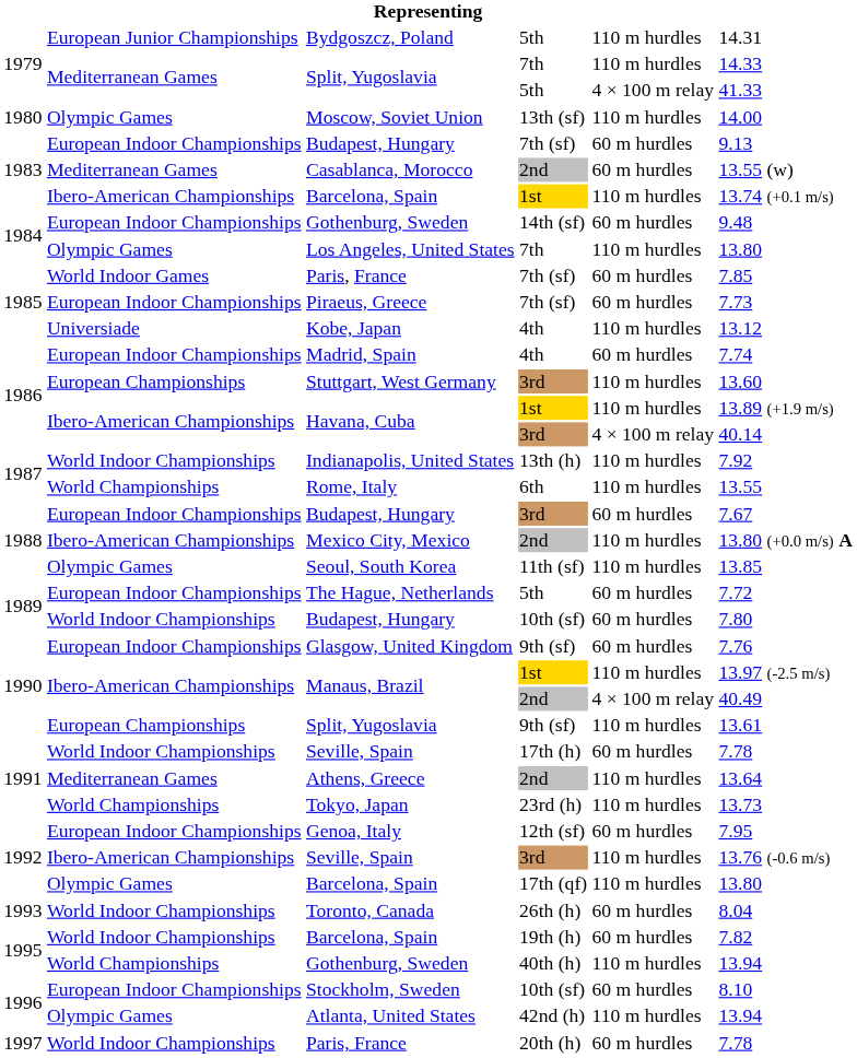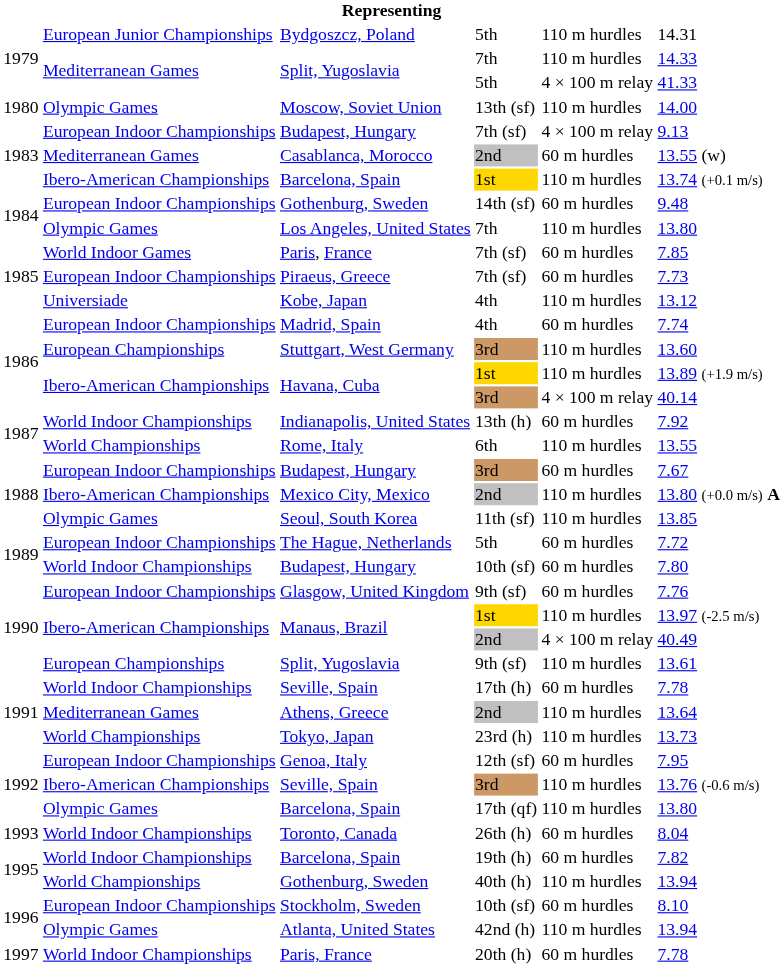Budapest, Hungary / 7th (sf) | column 5: 60 m hurdles -> 4 × 100 m relay
Indianapolis, United States | column 5: 110 m hurdles -> 60 m hurdles
